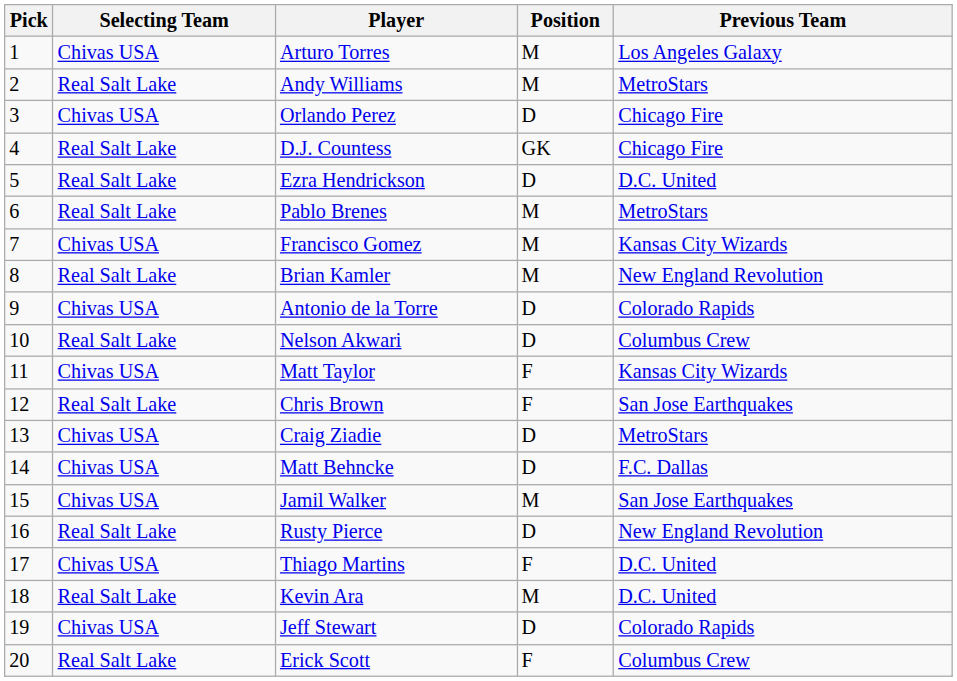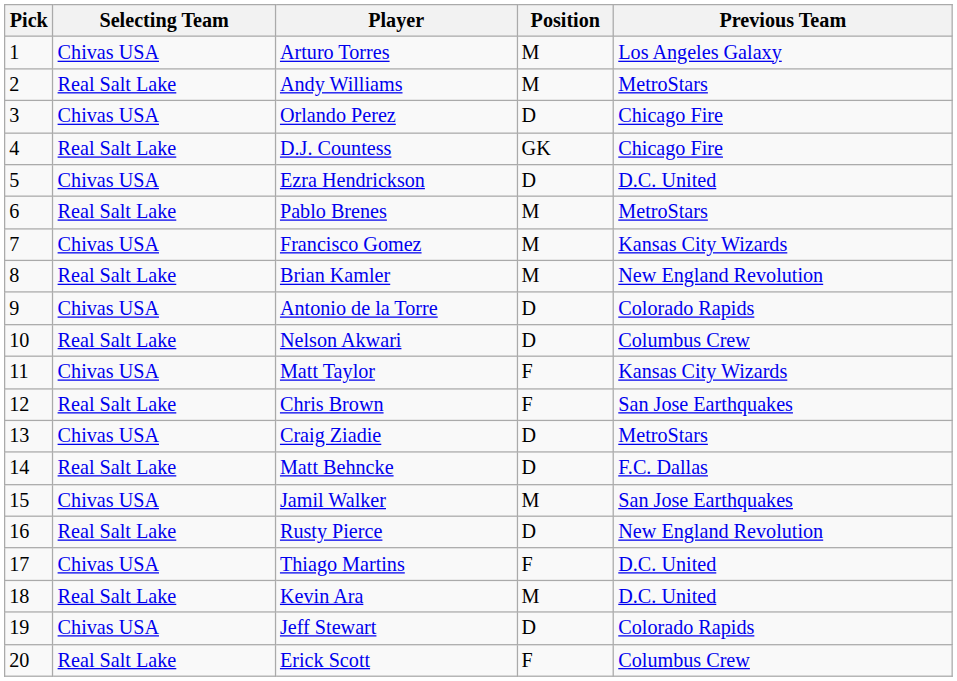Ezra Hendrickson | Selecting Team: Real Salt Lake -> Chivas USA
Matt Behncke | Selecting Team: Chivas USA -> Real Salt Lake
